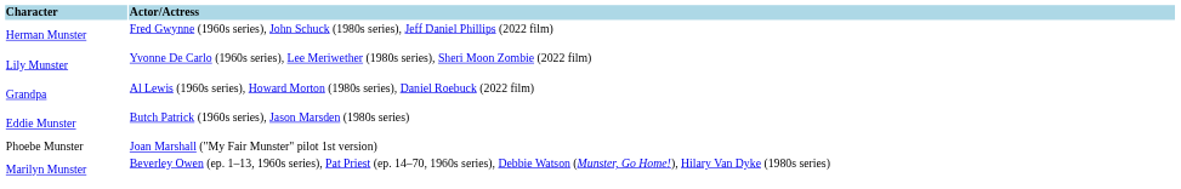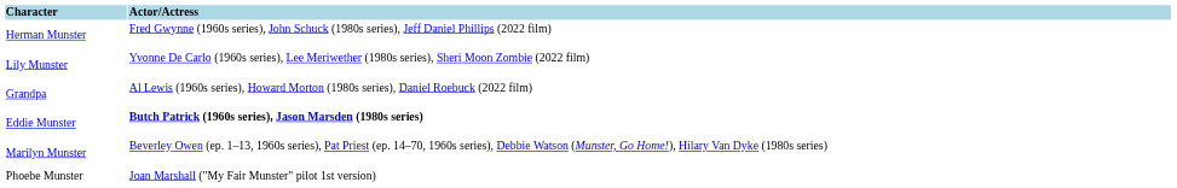Eddie Munster | Actor/Actress: normal -> bold
rows swapped: Marilyn Munster <-> Phoebe Munster
